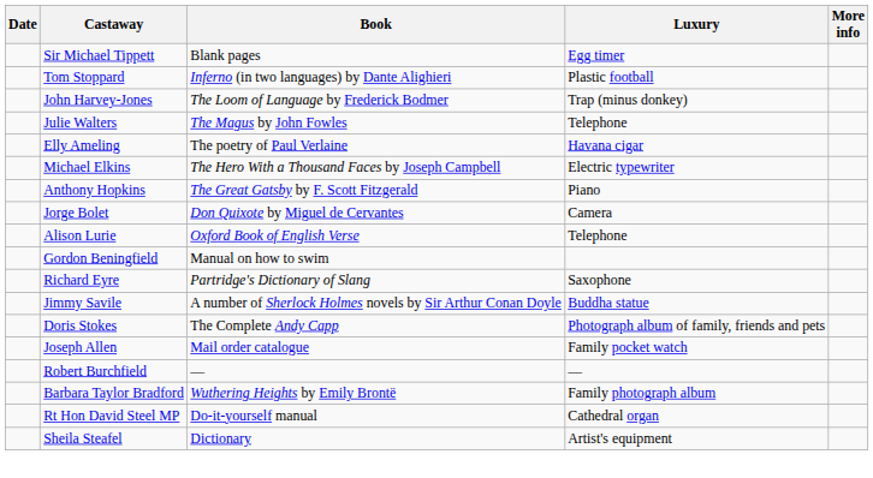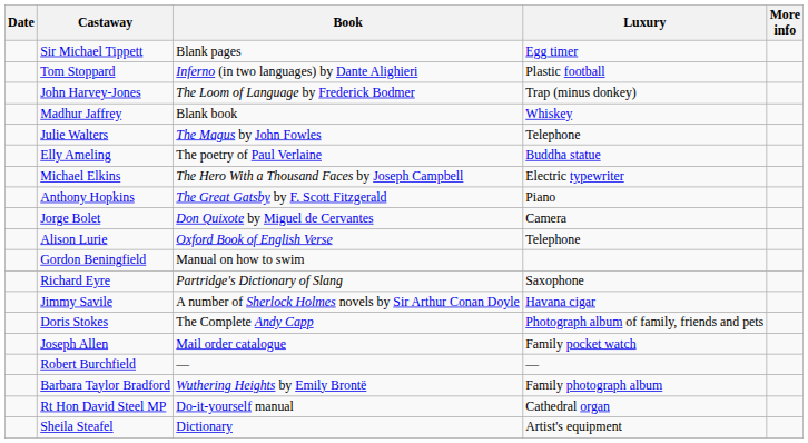+ row: Madhur Jaffrey | Blank book | Whiskey
Elly Ameling | Luxury: Havana cigar -> Buddha statue
Jimmy Savile | Luxury: Buddha statue -> Havana cigar
